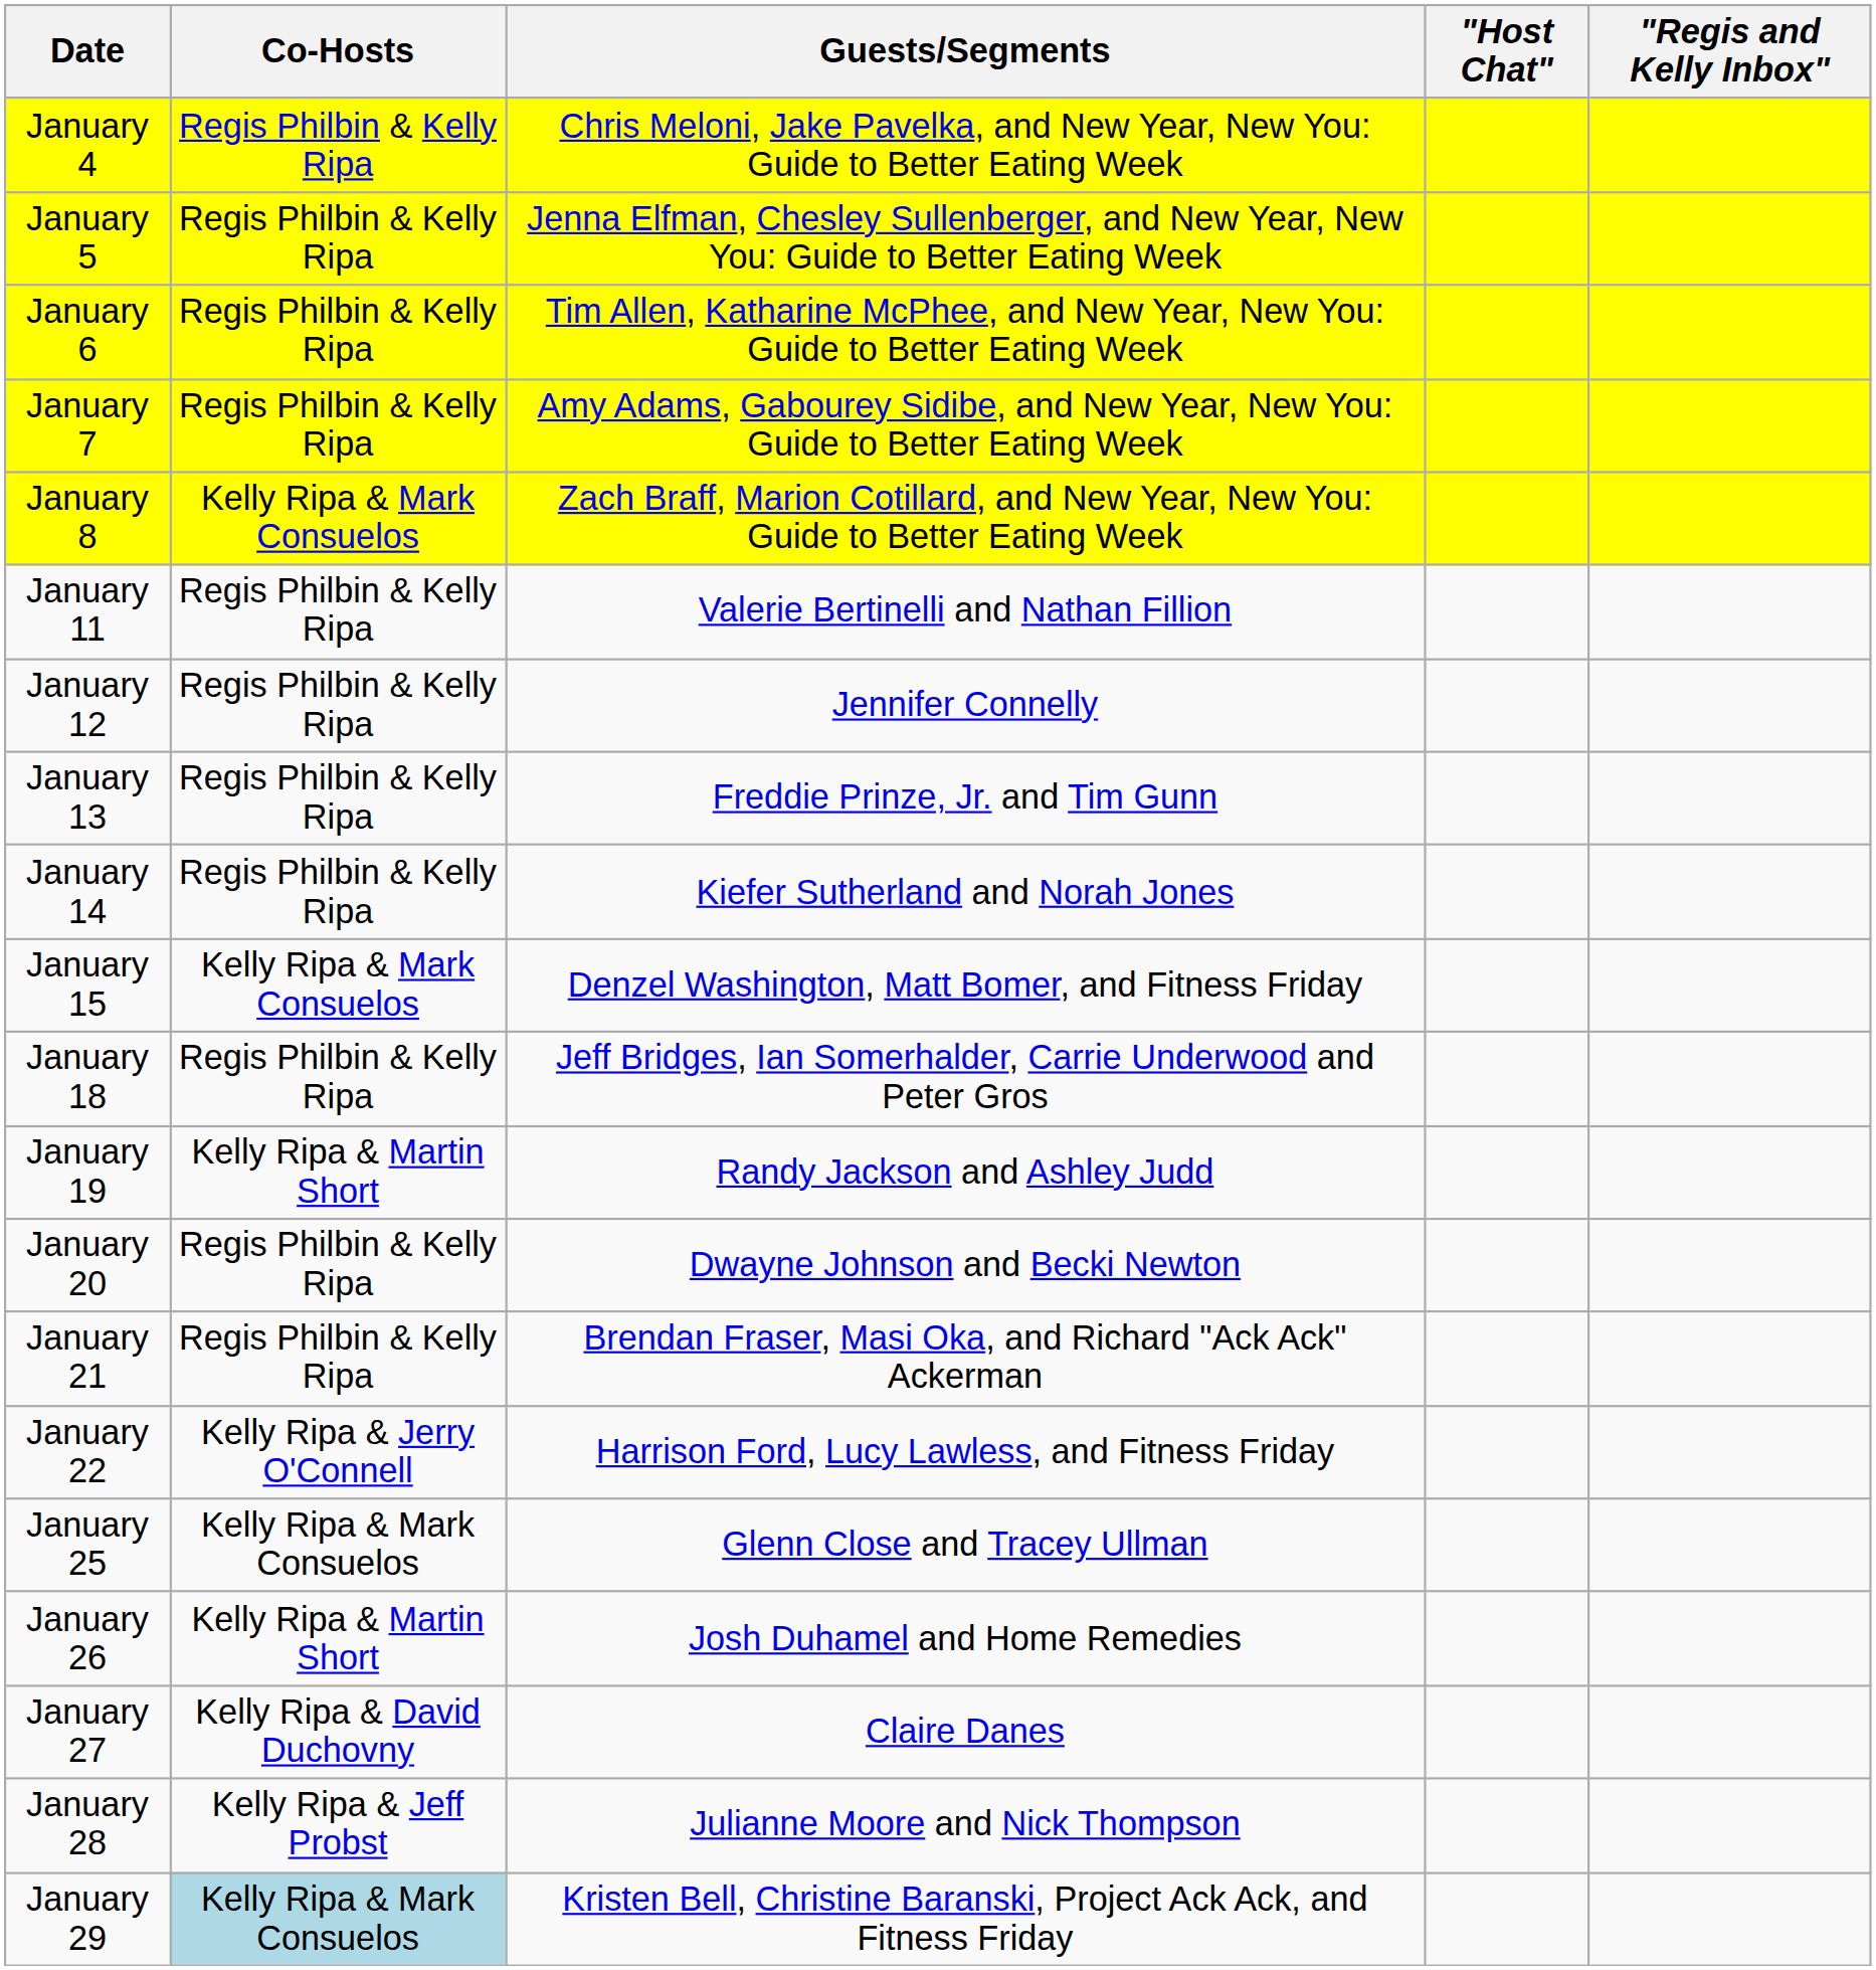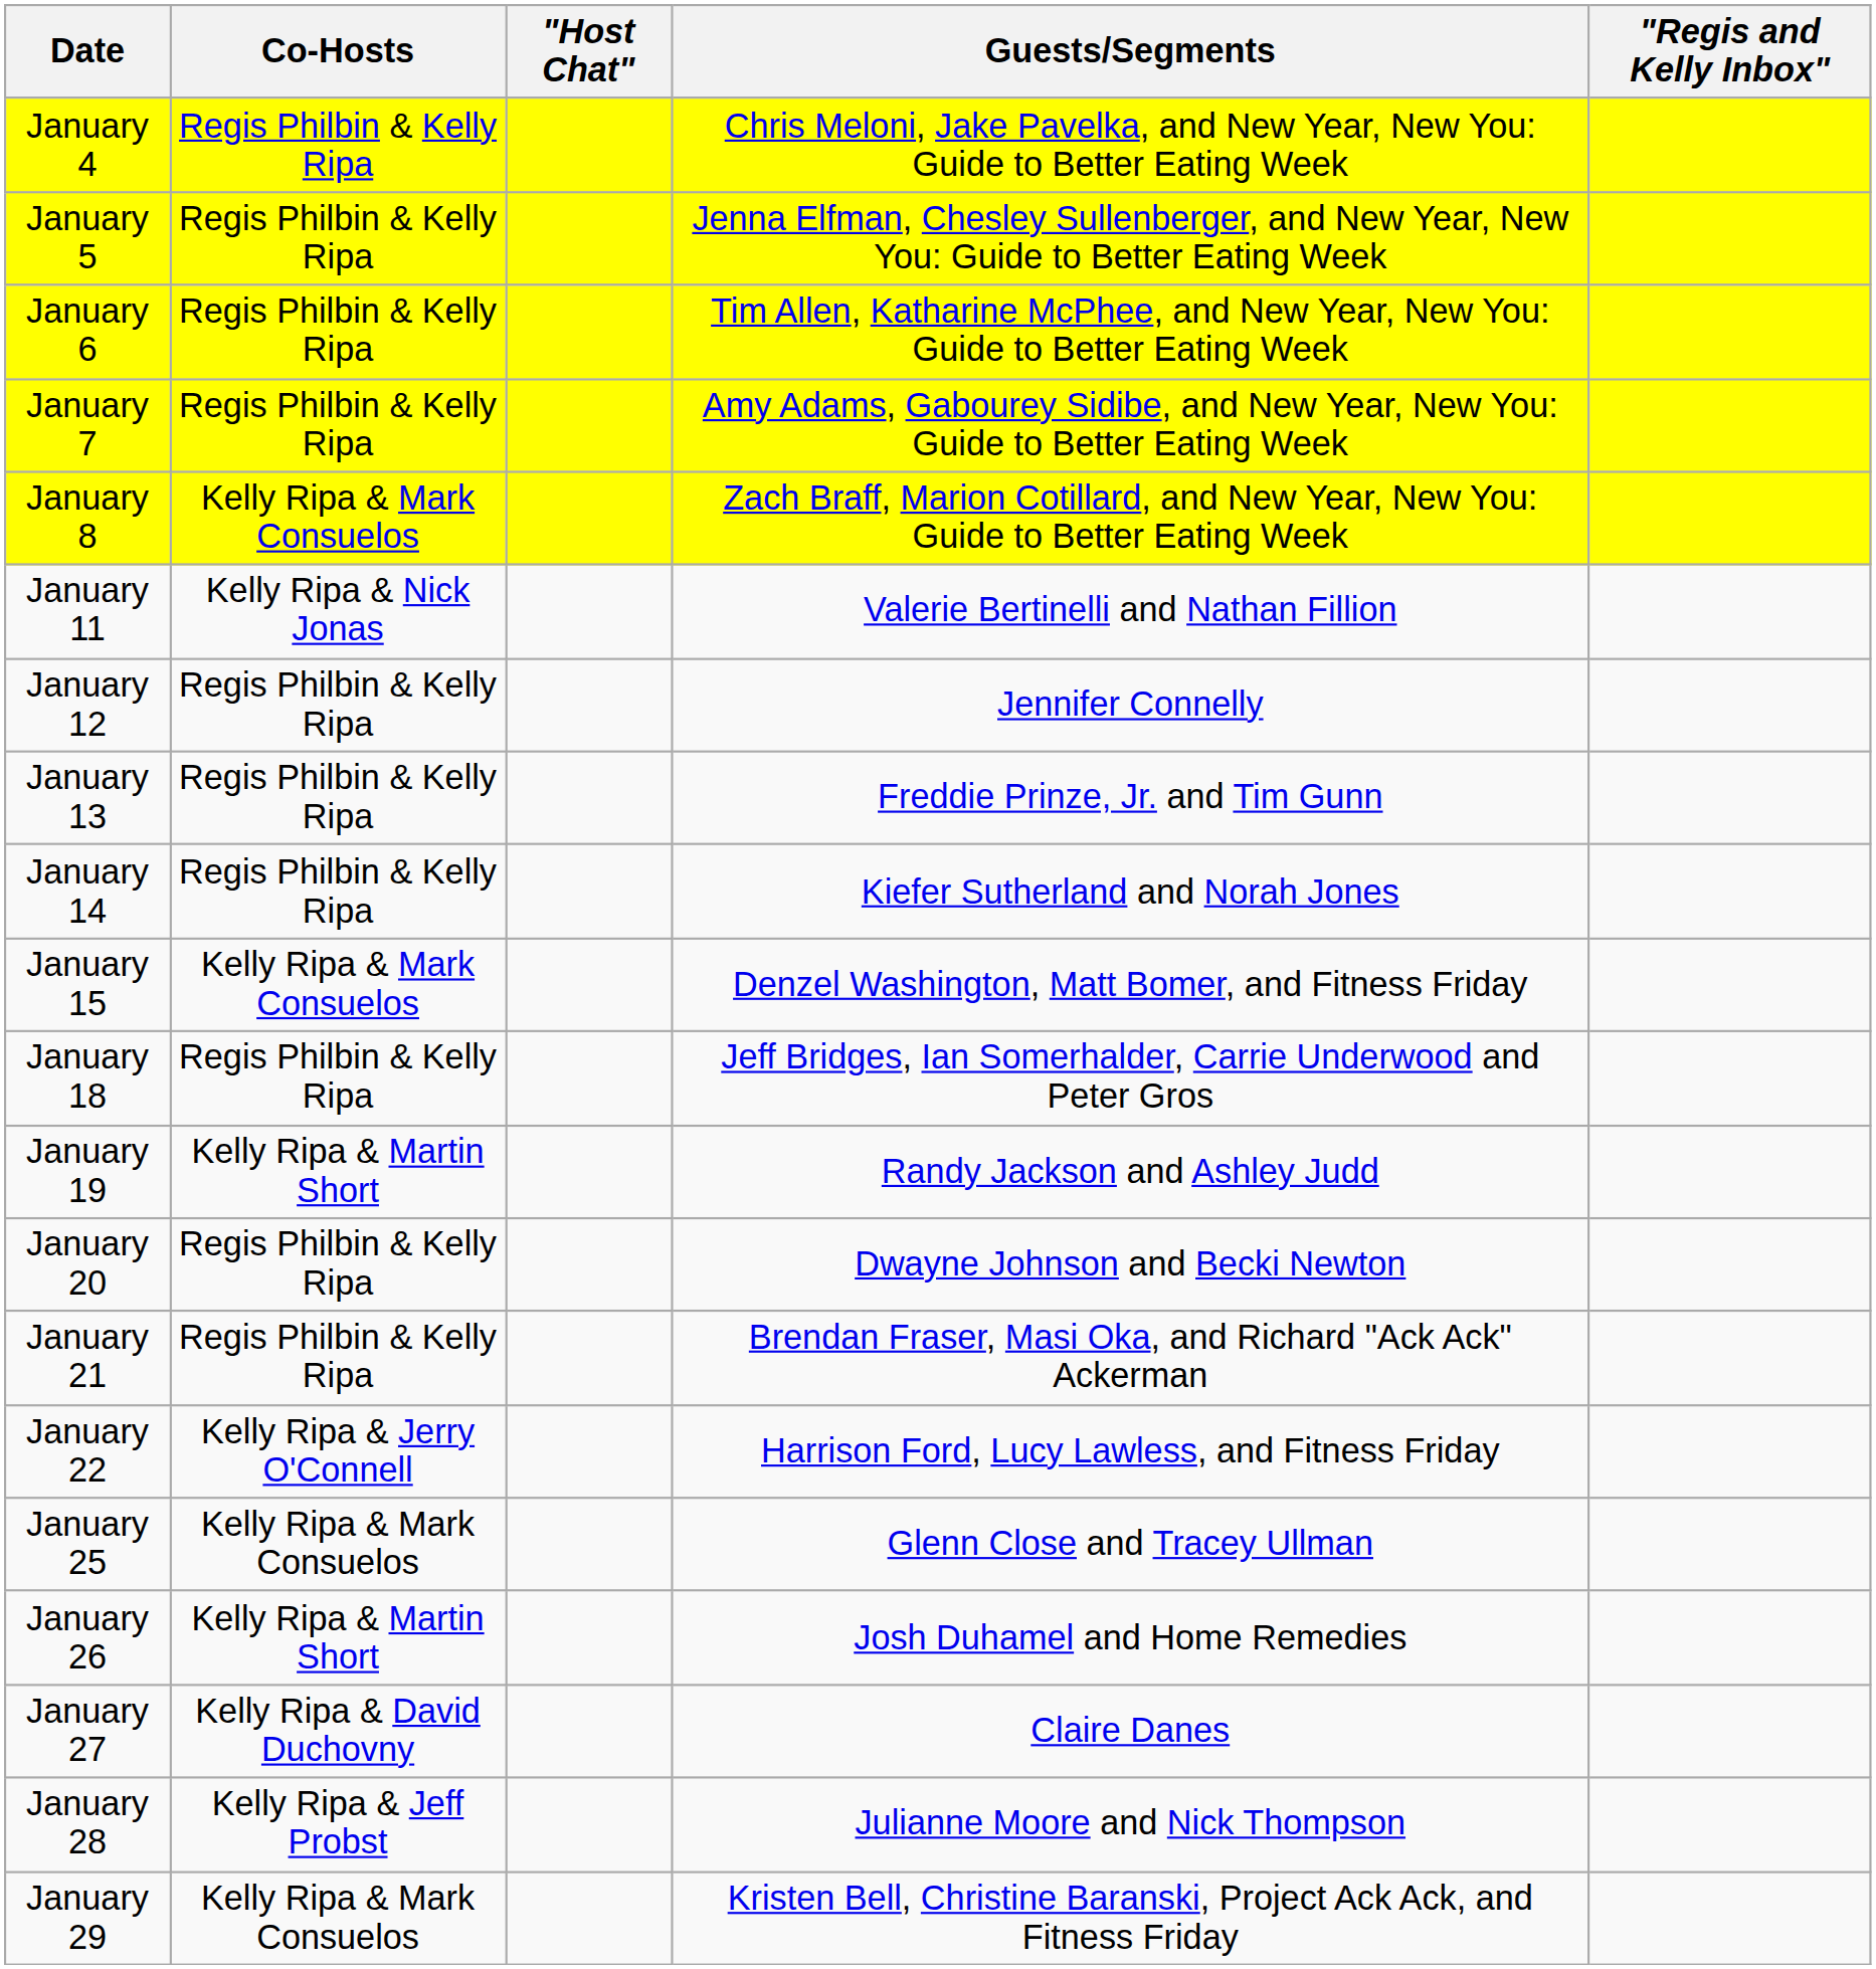columns swapped: "Host Chat" <-> Guests/Segments
January 11 | Co-Hosts: Regis Philbin & Kelly Ripa -> Kelly Ripa & Nick Jonas
January 29 | Co-Hosts: lightblue background -> no background
